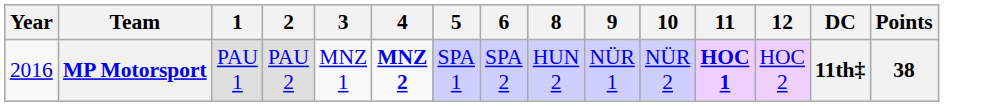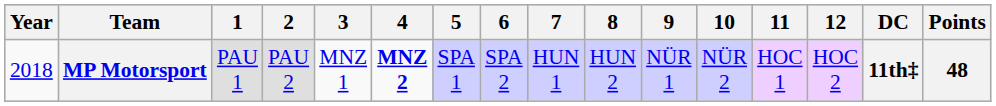+ column: 7 | HUN 1
MP Motorsport | Year: 2016 -> 2018
MP Motorsport | 11: bold -> normal
MP Motorsport | Points: 38 -> 48
